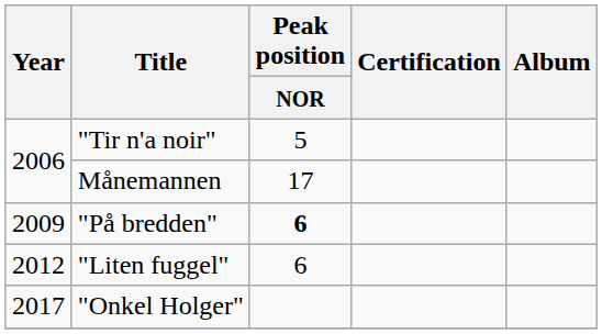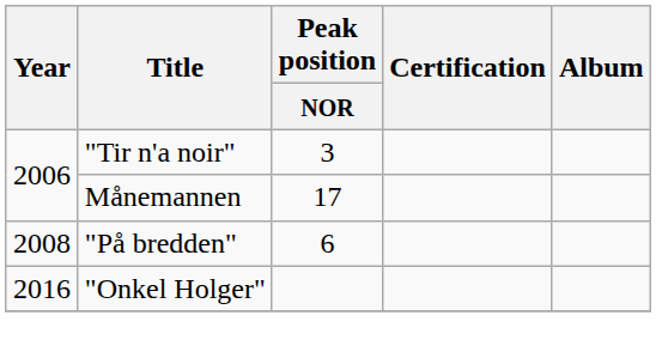"Tir n'a noir" | Peak position / NOR: 5 -> 3
"På bredden" | Year: 2009 -> 2008
"På bredden" | Peak position / NOR: bold -> normal
- row: 2012 | "Liten fuggel" | 6
"Onkel Holger" | Year: 2017 -> 2016
